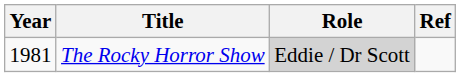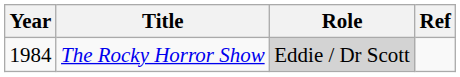The Rocky Horror Show | Year: 1981 -> 1984
